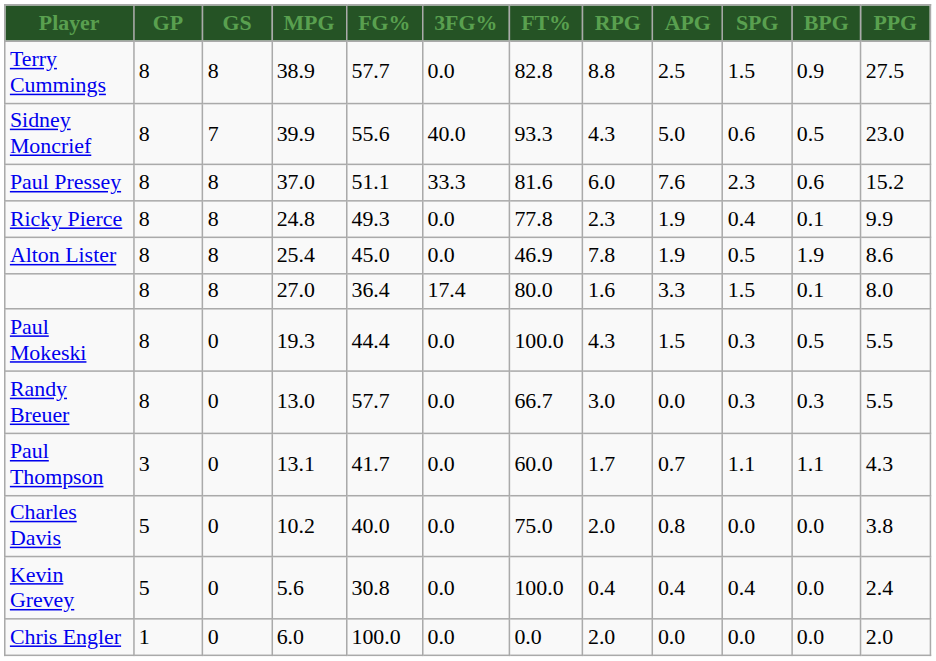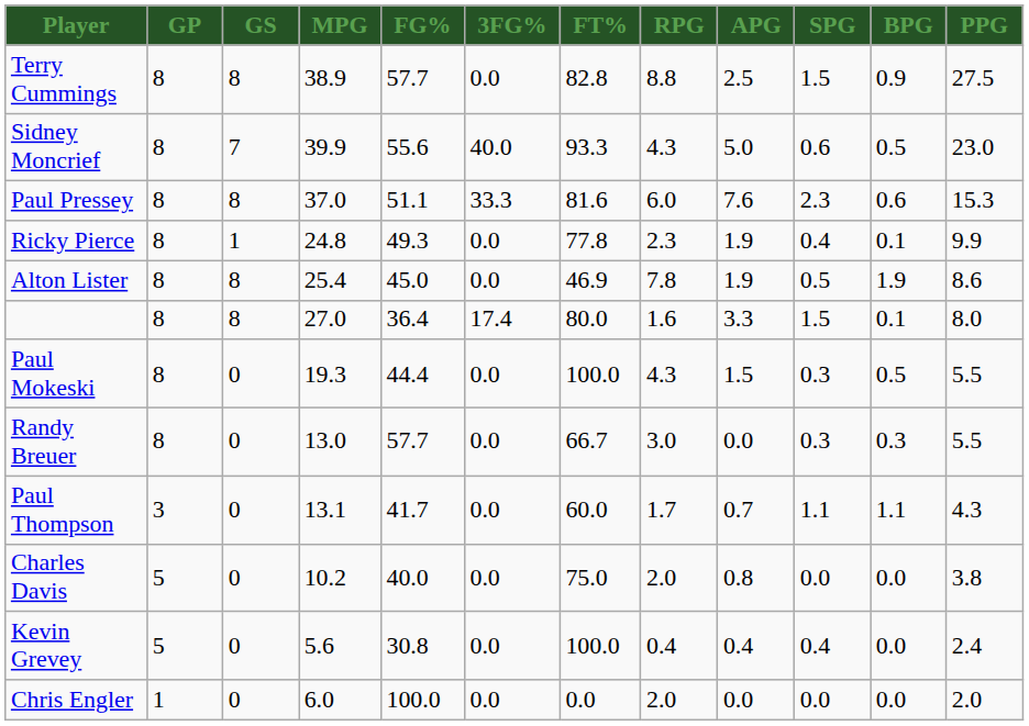Paul Pressey | PPG: 15.2 -> 15.3
Ricky Pierce | GS: 8 -> 1
